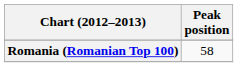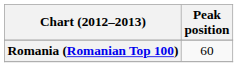Romania (Romanian Top 100) | Peak position: 58 -> 60
